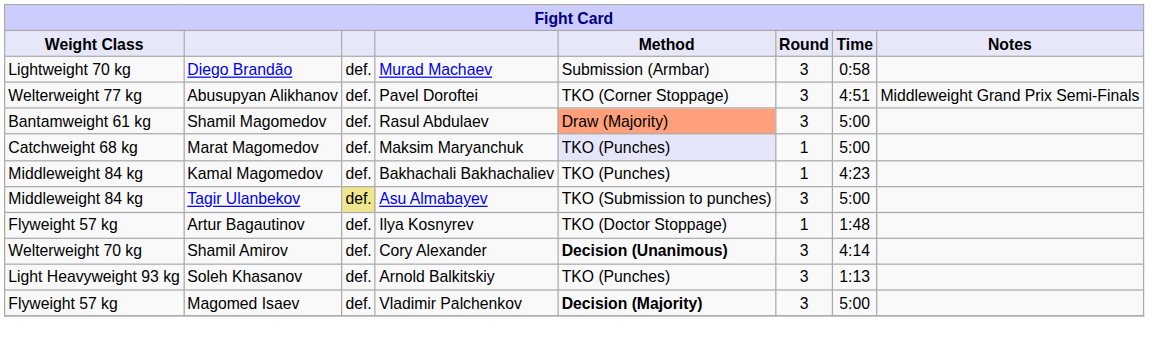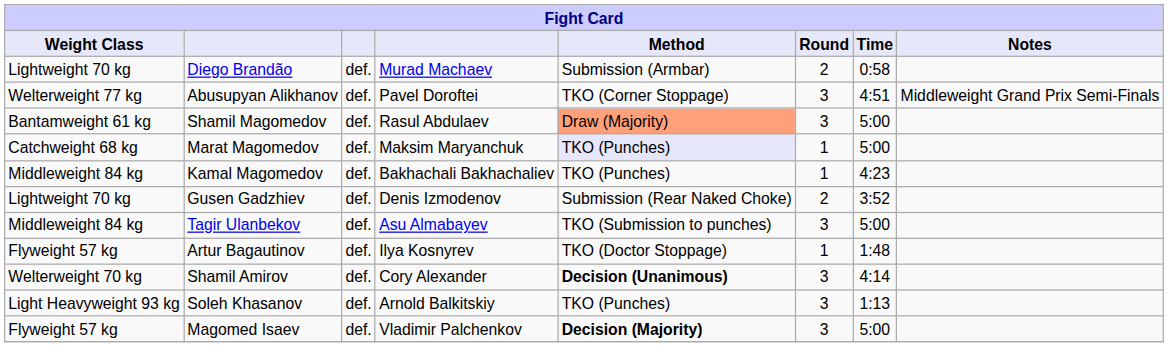Diego Brandão | Round: 3 -> 2
+ row: Lightweight 70 kg | Gusen Gadzhiev | def. | Denis Izmodenov | Submission (Rear Naked Choke) | 2 | 3:52
Tagir Ulanbekov | column 3: khaki background -> no background
